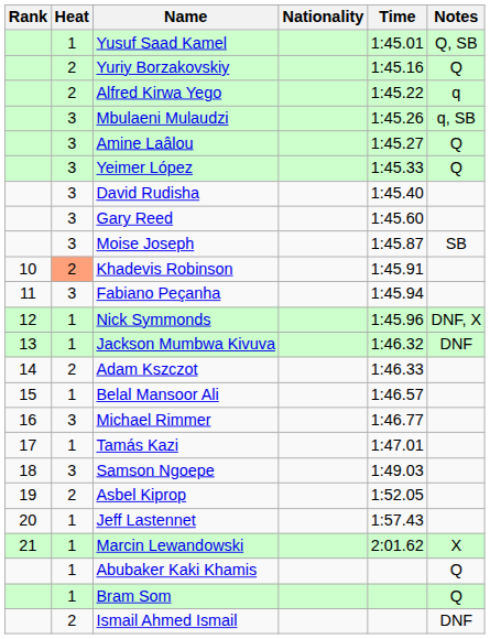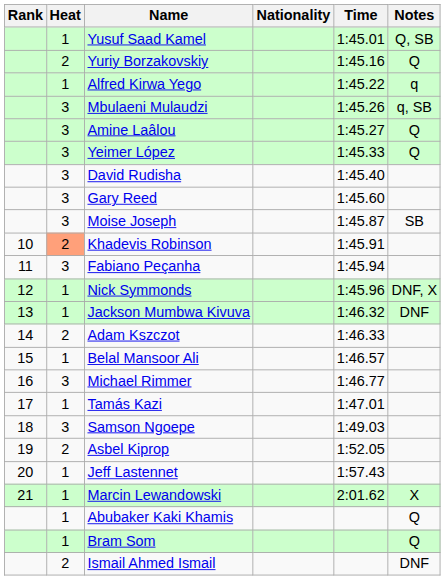Alfred Kirwa Yego | Heat: 2 -> 1
